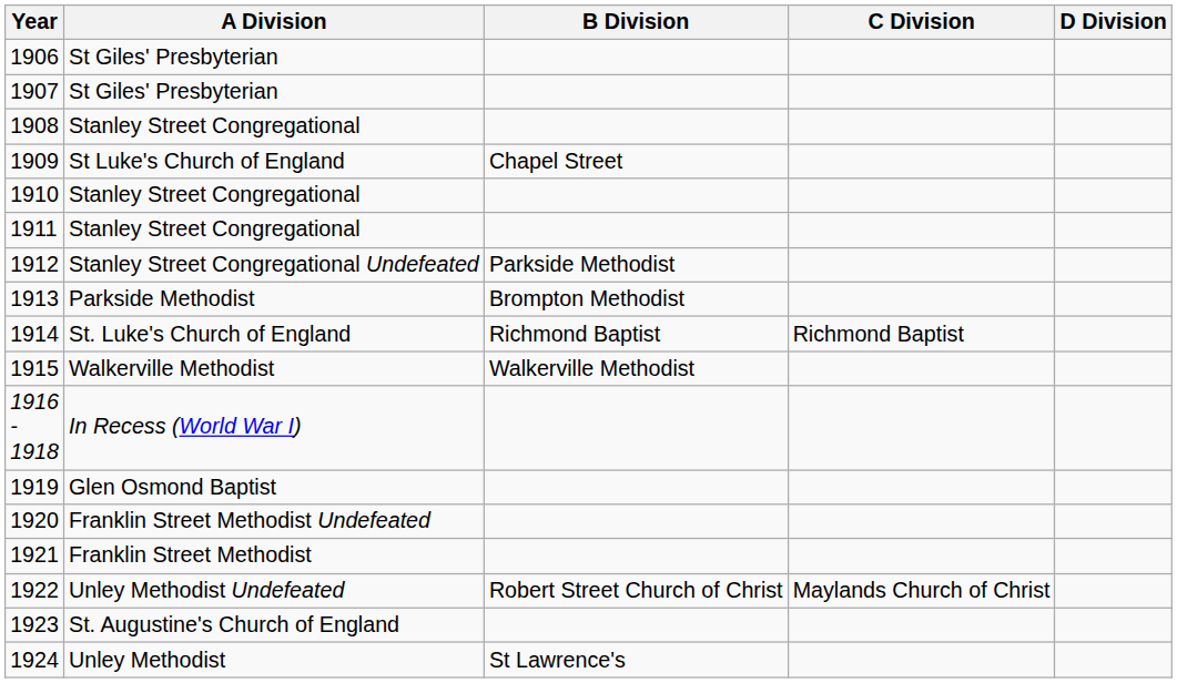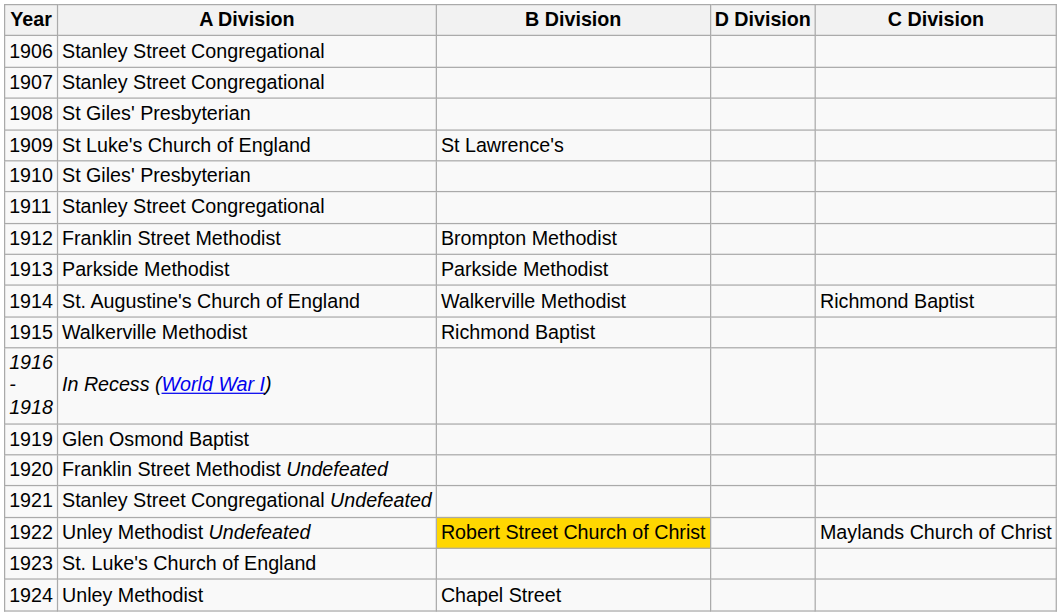columns swapped: C Division <-> D Division
1906 | A Division: St Giles' Presbyterian -> Stanley Street Congregational
1907 | A Division: St Giles' Presbyterian -> Stanley Street Congregational
1908 | A Division: Stanley Street Congregational -> St Giles' Presbyterian
1909 | B Division: Chapel Street -> St Lawrence's
1910 | A Division: Stanley Street Congregational -> St Giles' Presbyterian
1912 | A Division: Stanley Street Congregational Undefeated -> Franklin Street Methodist
1912 | B Division: Parkside Methodist -> Brompton Methodist
1913 | B Division: Brompton Methodist -> Parkside Methodist
1914 | A Division: St. Luke's Church of England -> St. Augustine's Church of England
1914 | B Division: Richmond Baptist -> Walkerville Methodist
1915 | B Division: Walkerville Methodist -> Richmond Baptist
1921 | A Division: Franklin Street Methodist -> Stanley Street Congregational Undefeated
1922 | B Division: no background -> gold background
1923 | A Division: St. Augustine's Church of England -> St. Luke's Church of England
1924 | B Division: St Lawrence's -> Chapel Street
